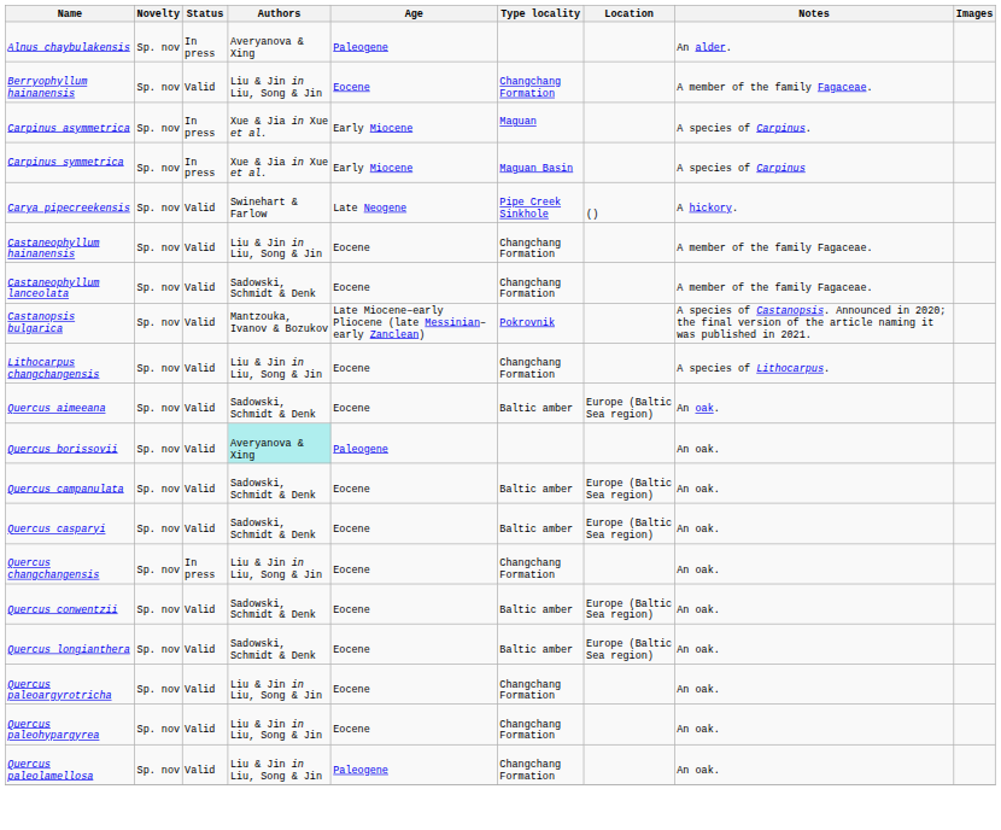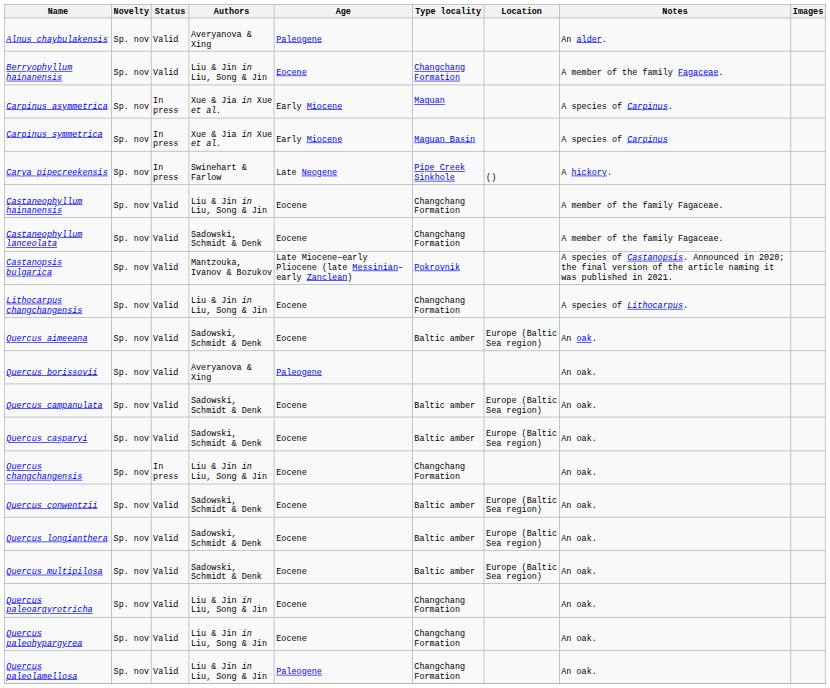Alnus chaybulakensis | Status: In press -> Valid
Carya pipecreekensis | Status: Valid -> In press
Quercus borissovii | Authors: paleturquoise background -> no background
+ row: Quercus multipilosa | Sp. nov | Valid | Sadowski, Schmidt & Denk | Eocene | Baltic amber | Europe (Baltic Sea region) | An oak.
